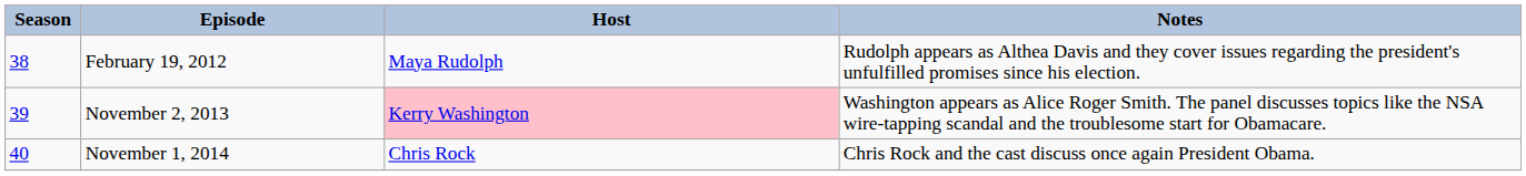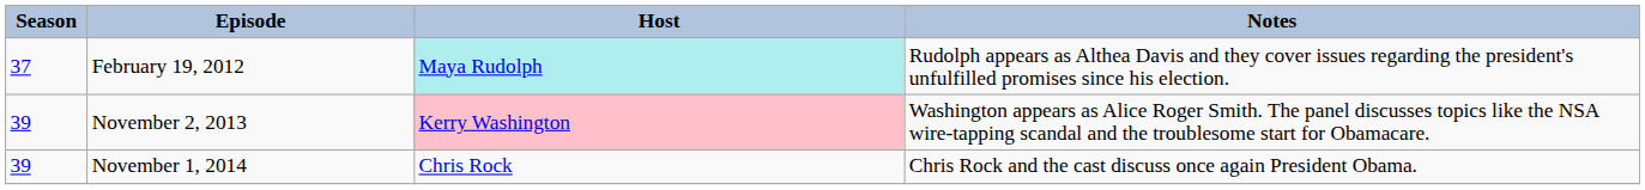February 19, 2012 | Season: 38 -> 37
February 19, 2012 | Host: no background -> paleturquoise background
November 1, 2014 | Season: 40 -> 39
